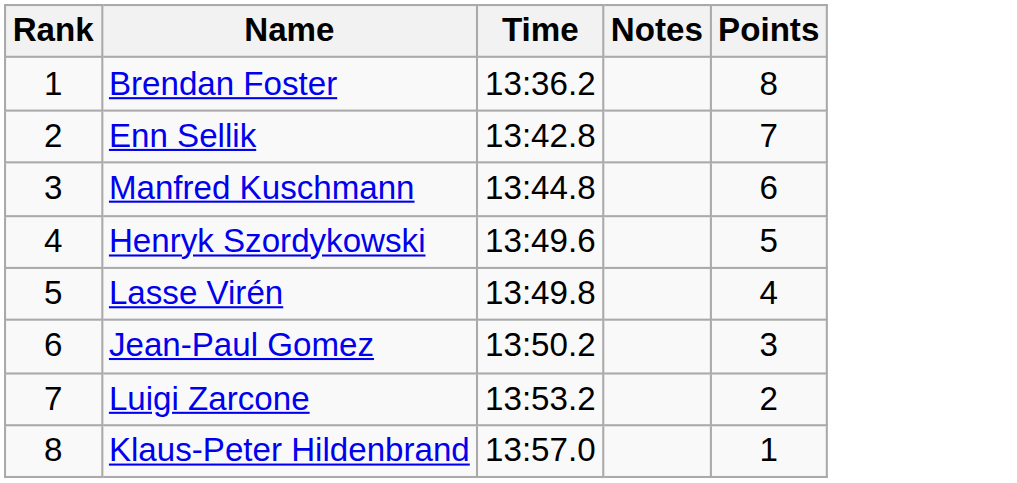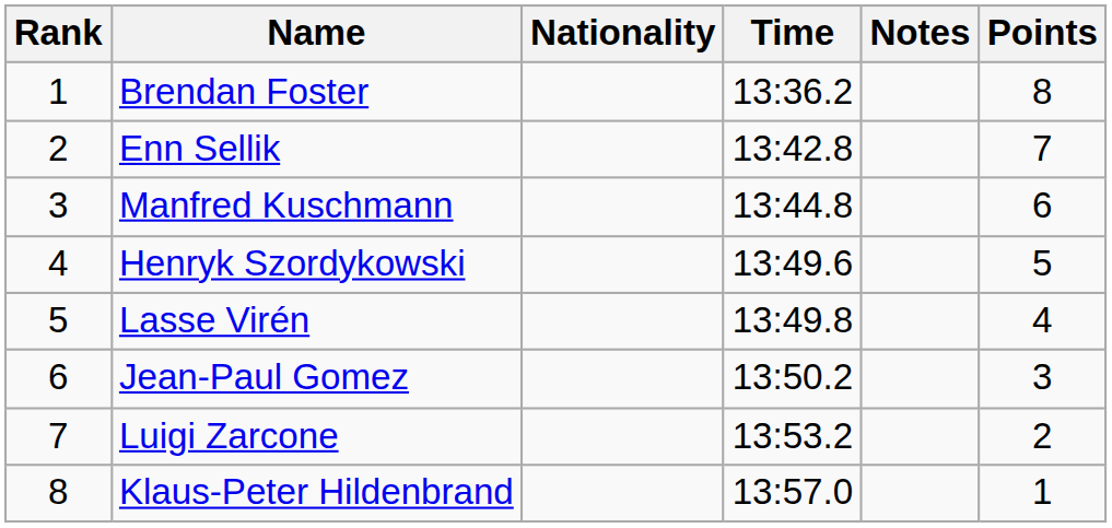+ column: Nationality
